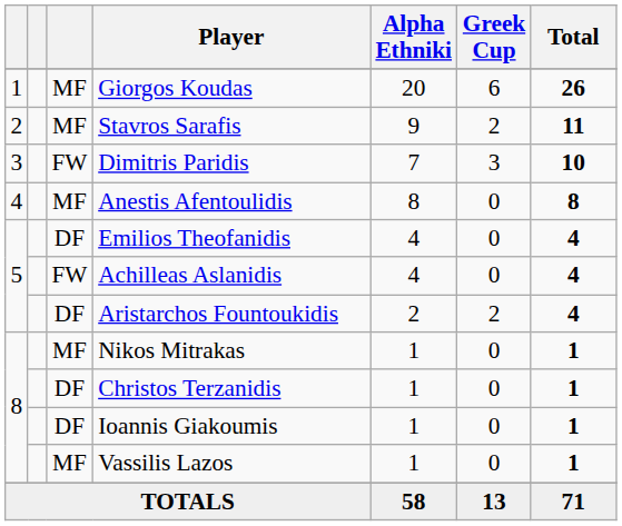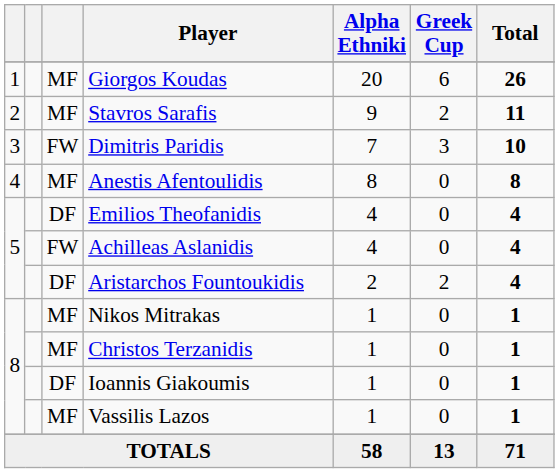Christos Terzanidis | column 3: DF -> MF
